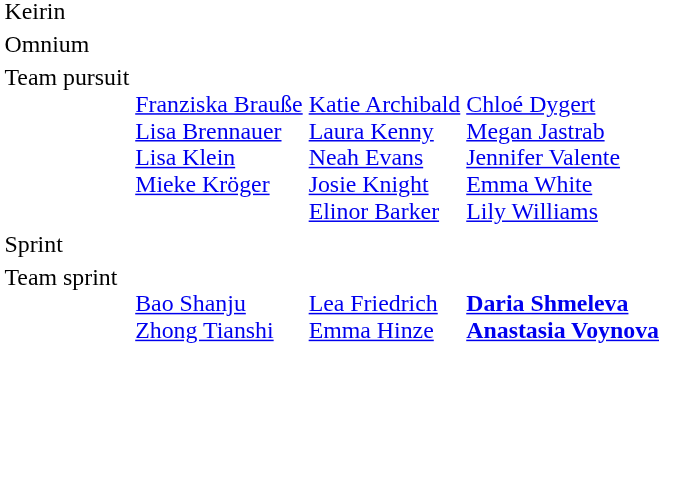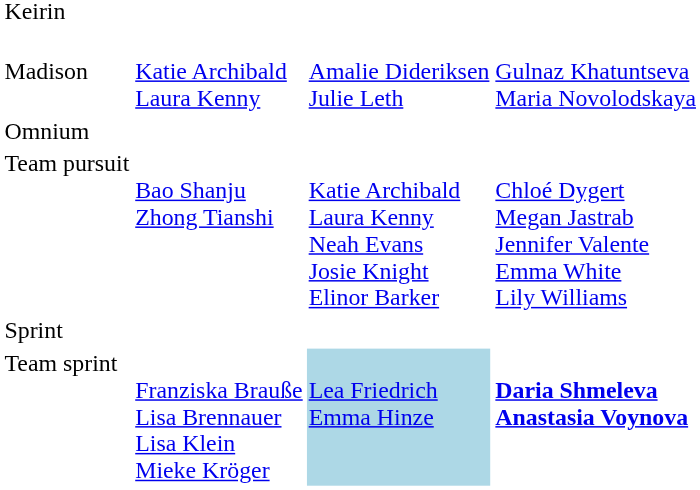+ row: Madison | Katie Archibald Laura Kenny | Amalie Dideriksen Julie Leth | Gulnaz Khatuntseva Maria Novolodskaya
Team pursuit | column 2: Franziska Brauße Lisa Brennauer Lisa Klein Mieke Kröger -> Bao Shanju Zhong Tianshi
Team sprint | column 2: Bao Shanju Zhong Tianshi -> Franziska Brauße Lisa Brennauer Lisa Klein Mieke Kröger
Team sprint | column 3: no background -> lightblue background
